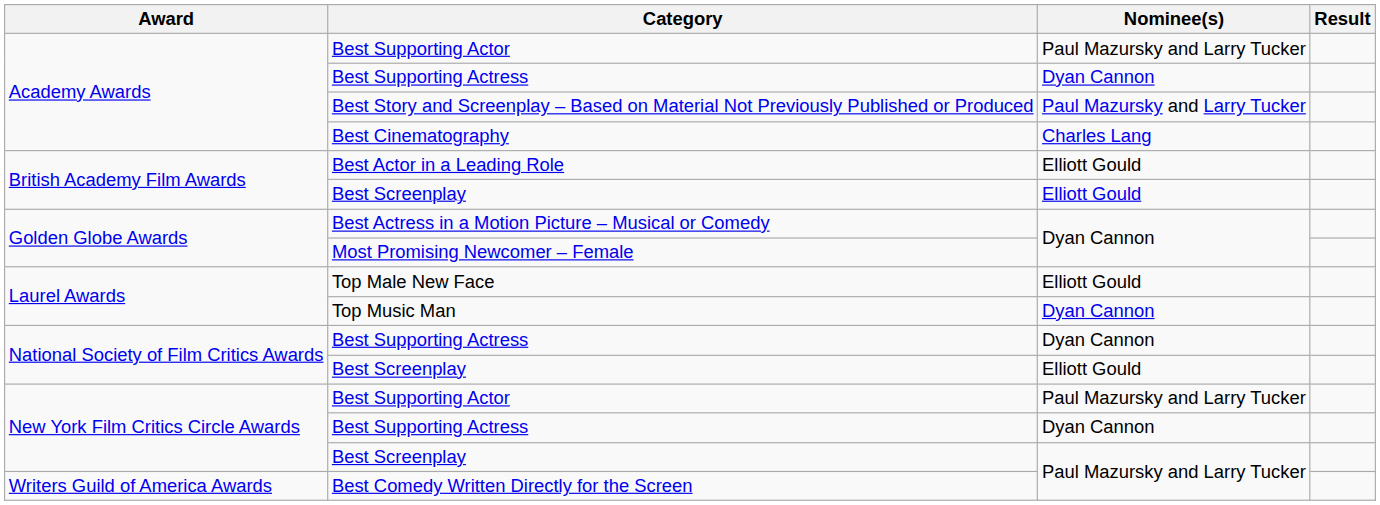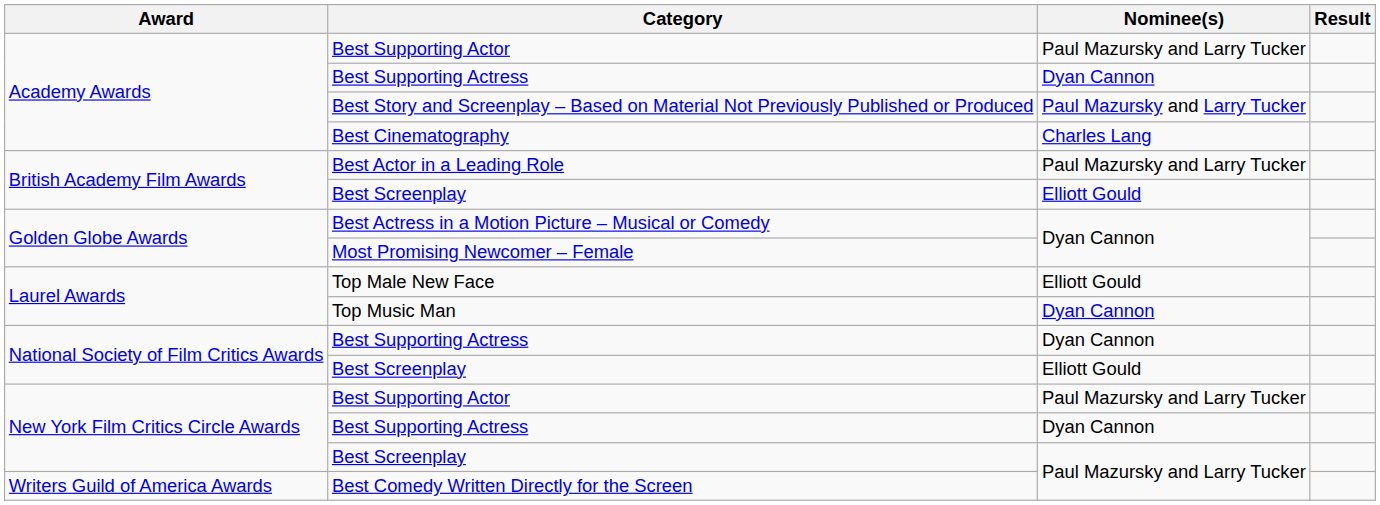Best Actor in a Leading Role | Nominee(s): Elliott Gould -> Paul Mazursky and Larry Tucker
